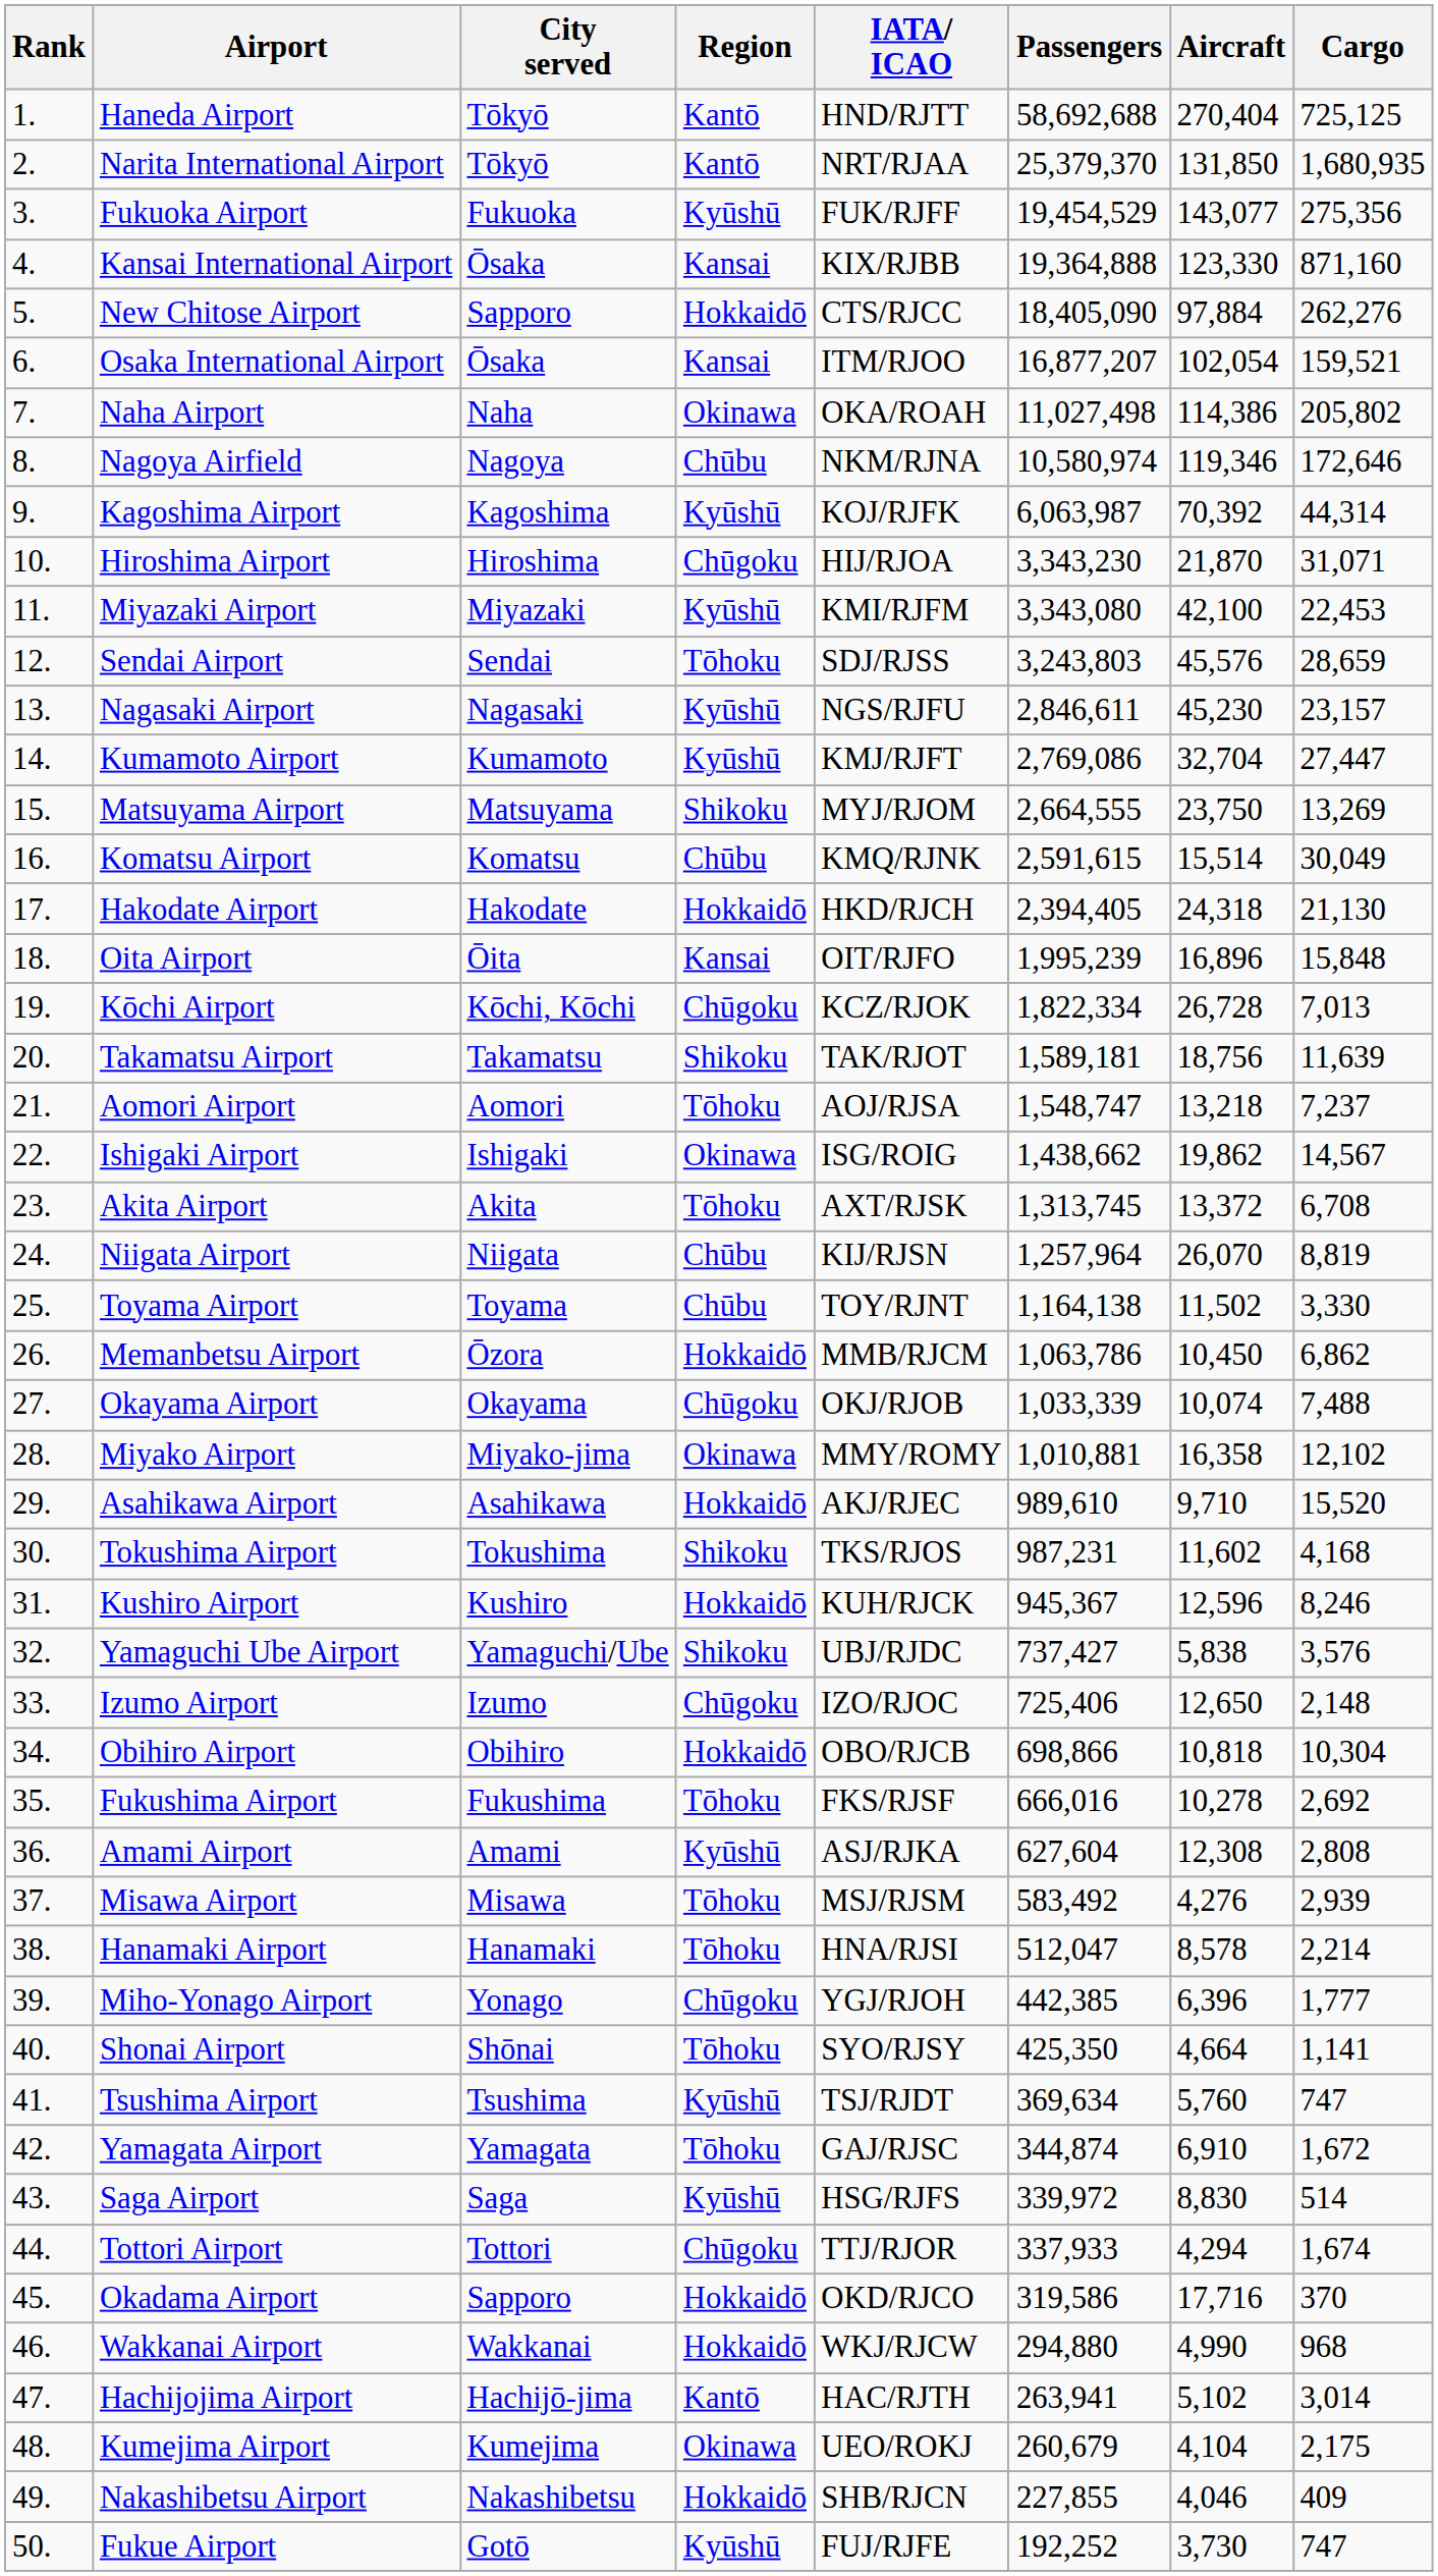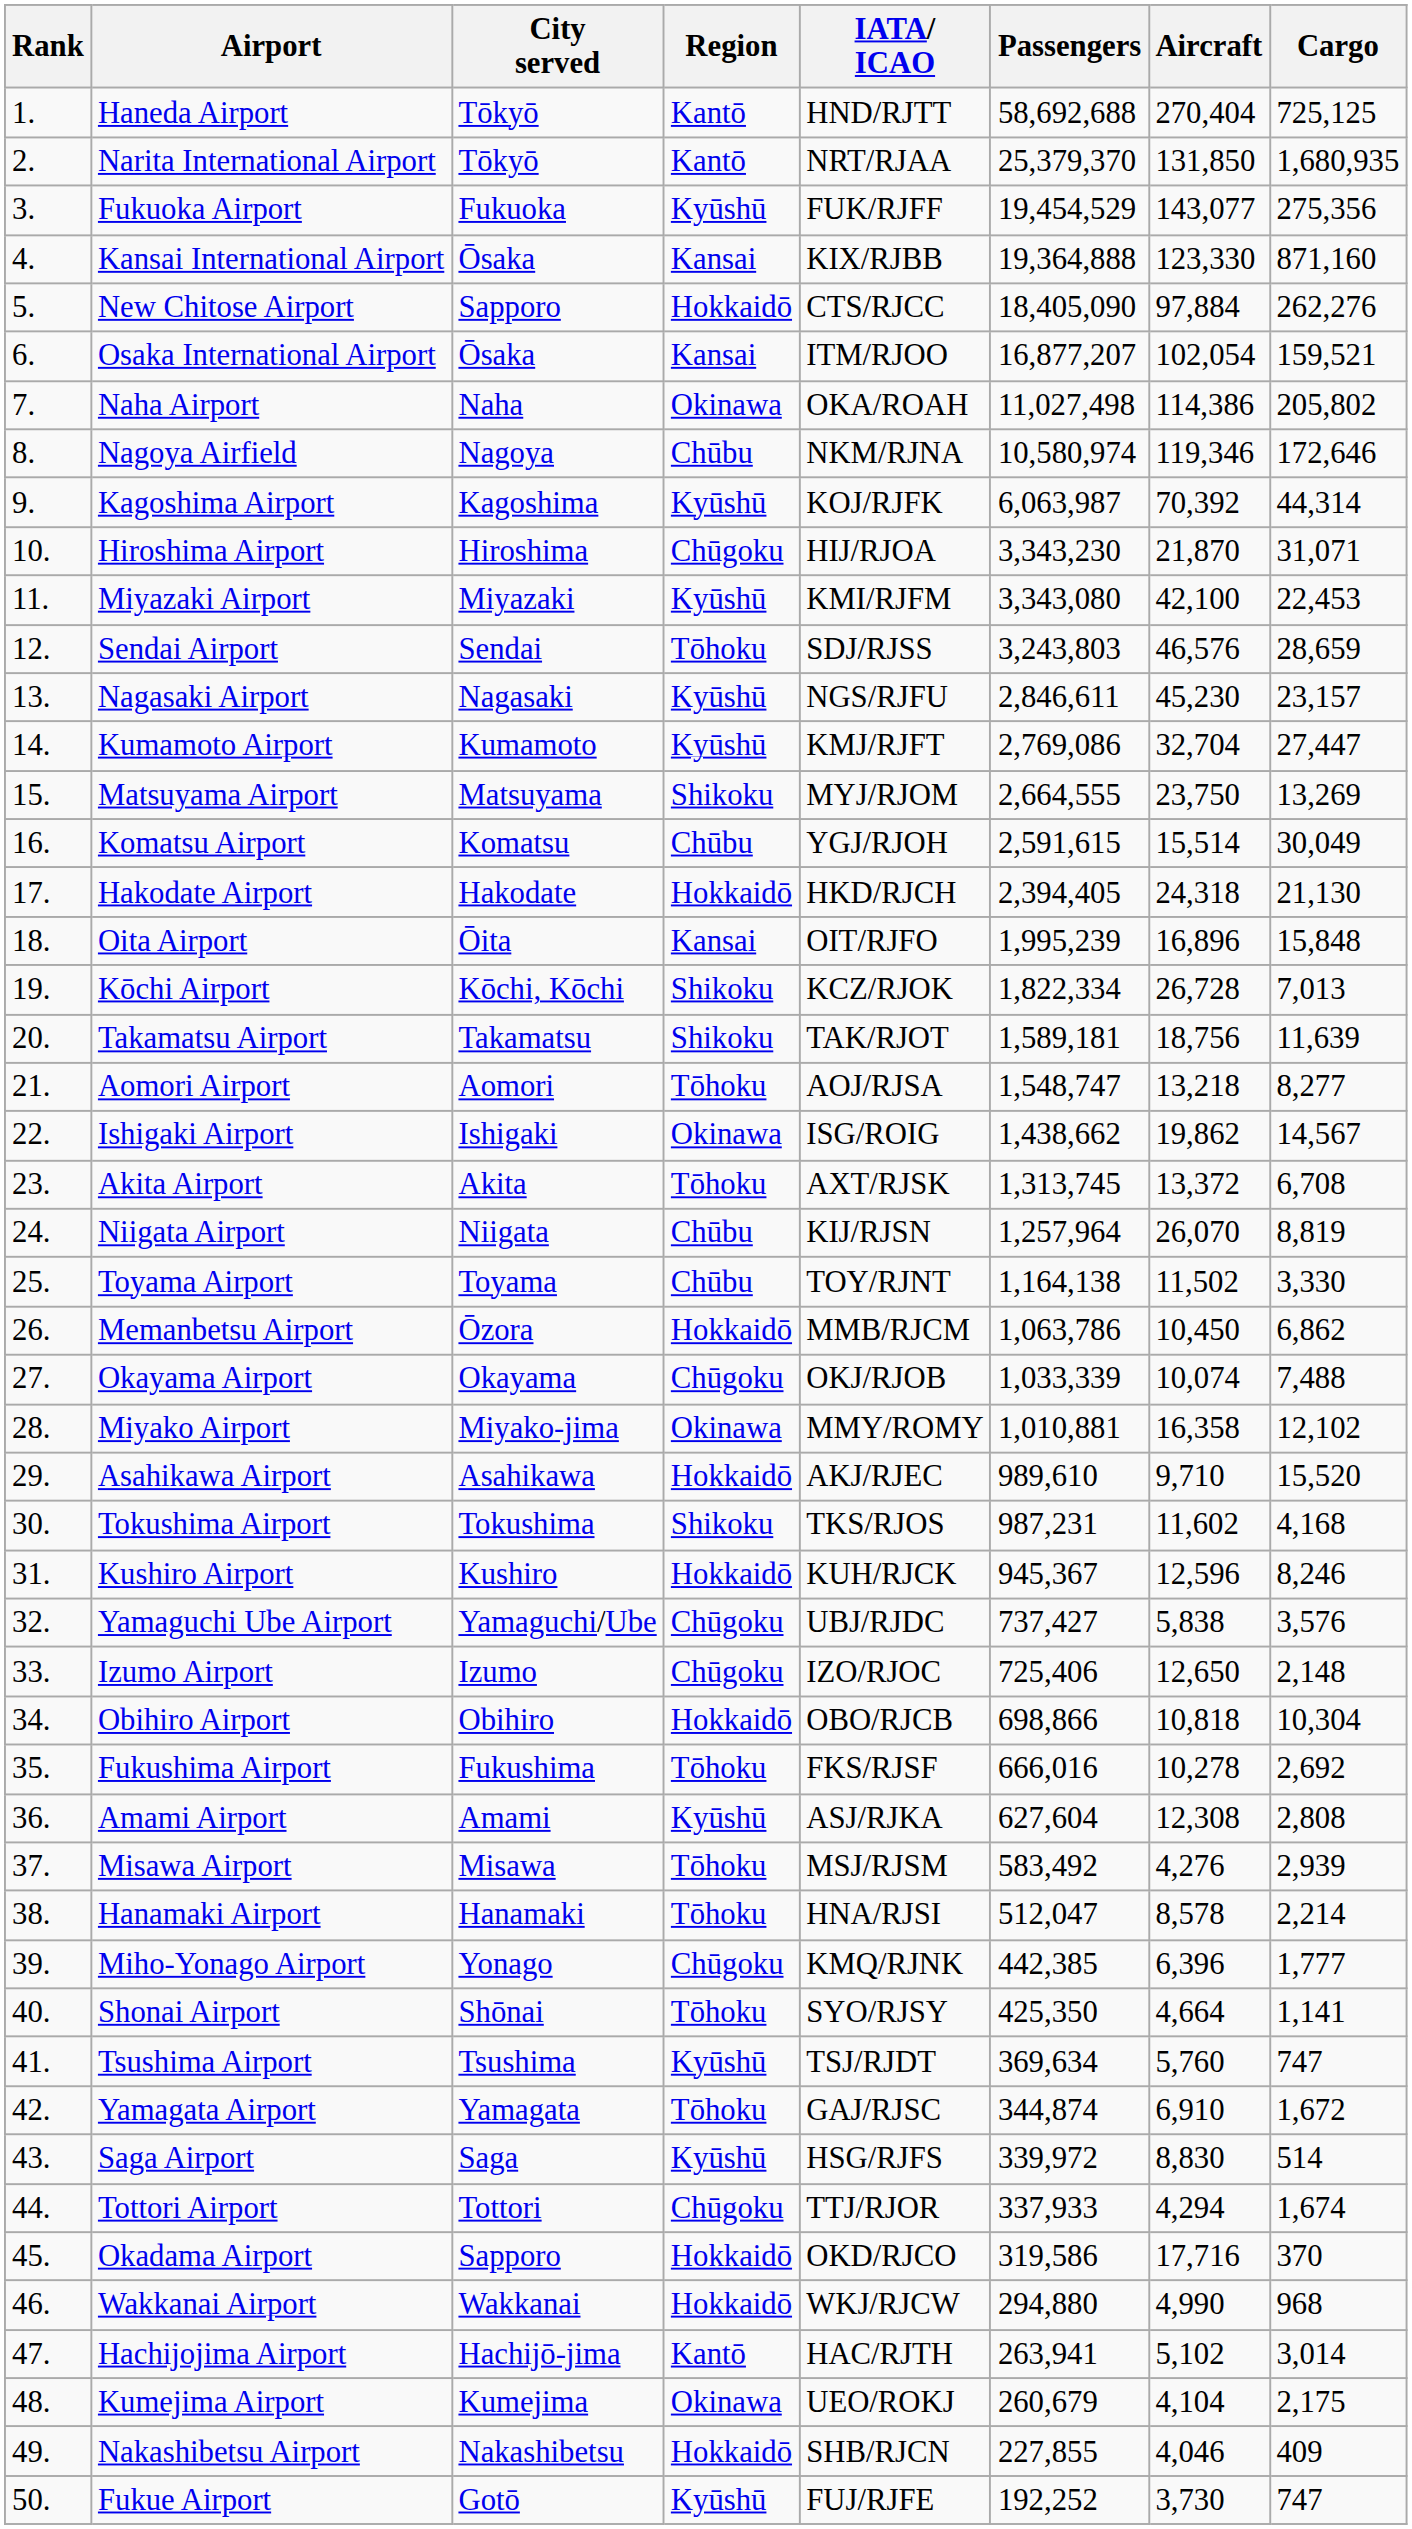Sendai Airport | Aircraft: 45,576 -> 46,576
Komatsu Airport | IATA/ ICAO: KMQ/RJNK -> YGJ/RJOH
Kōchi Airport | Region: Chūgoku -> Shikoku
Aomori Airport | Cargo: 7,237 -> 8,277
Yamaguchi Ube Airport | Region: Shikoku -> Chūgoku
Miho-Yonago Airport | IATA/ ICAO: YGJ/RJOH -> KMQ/RJNK
